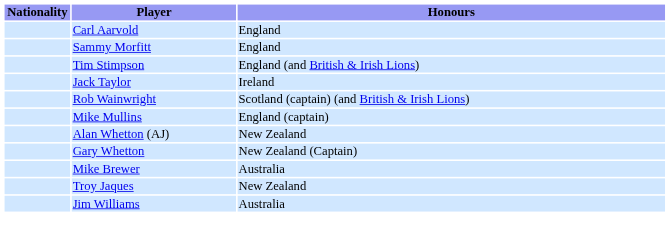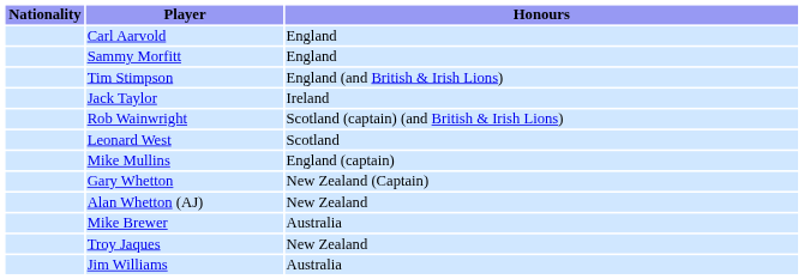+ row: Leonard West | Scotland
rows swapped: Alan Whetton (AJ) <-> Gary Whetton
